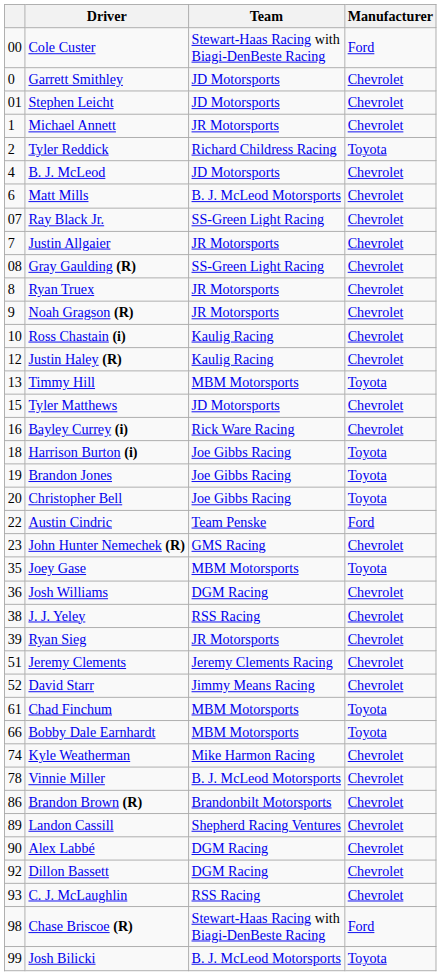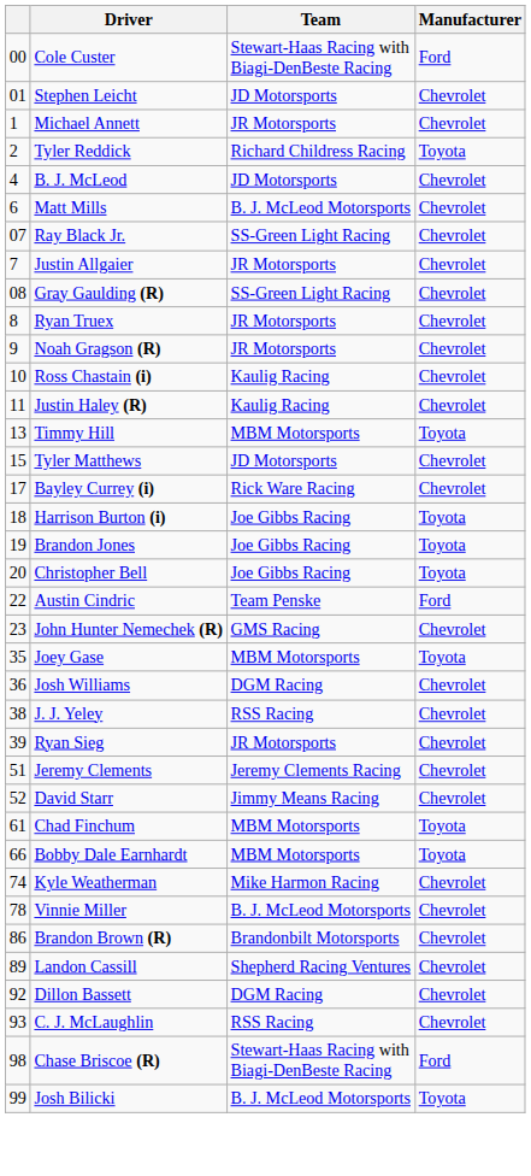- row: 0 | Garrett Smithley | JD Motorsports | Chevrolet
Justin Haley (R) | column 1: 12 -> 11
Bayley Currey (i) | column 1: 16 -> 17
- row: 90 | Alex Labbé | DGM Racing | Chevrolet
